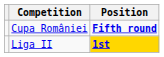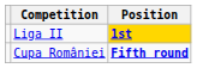rows swapped: Liga II <-> Cupa României
